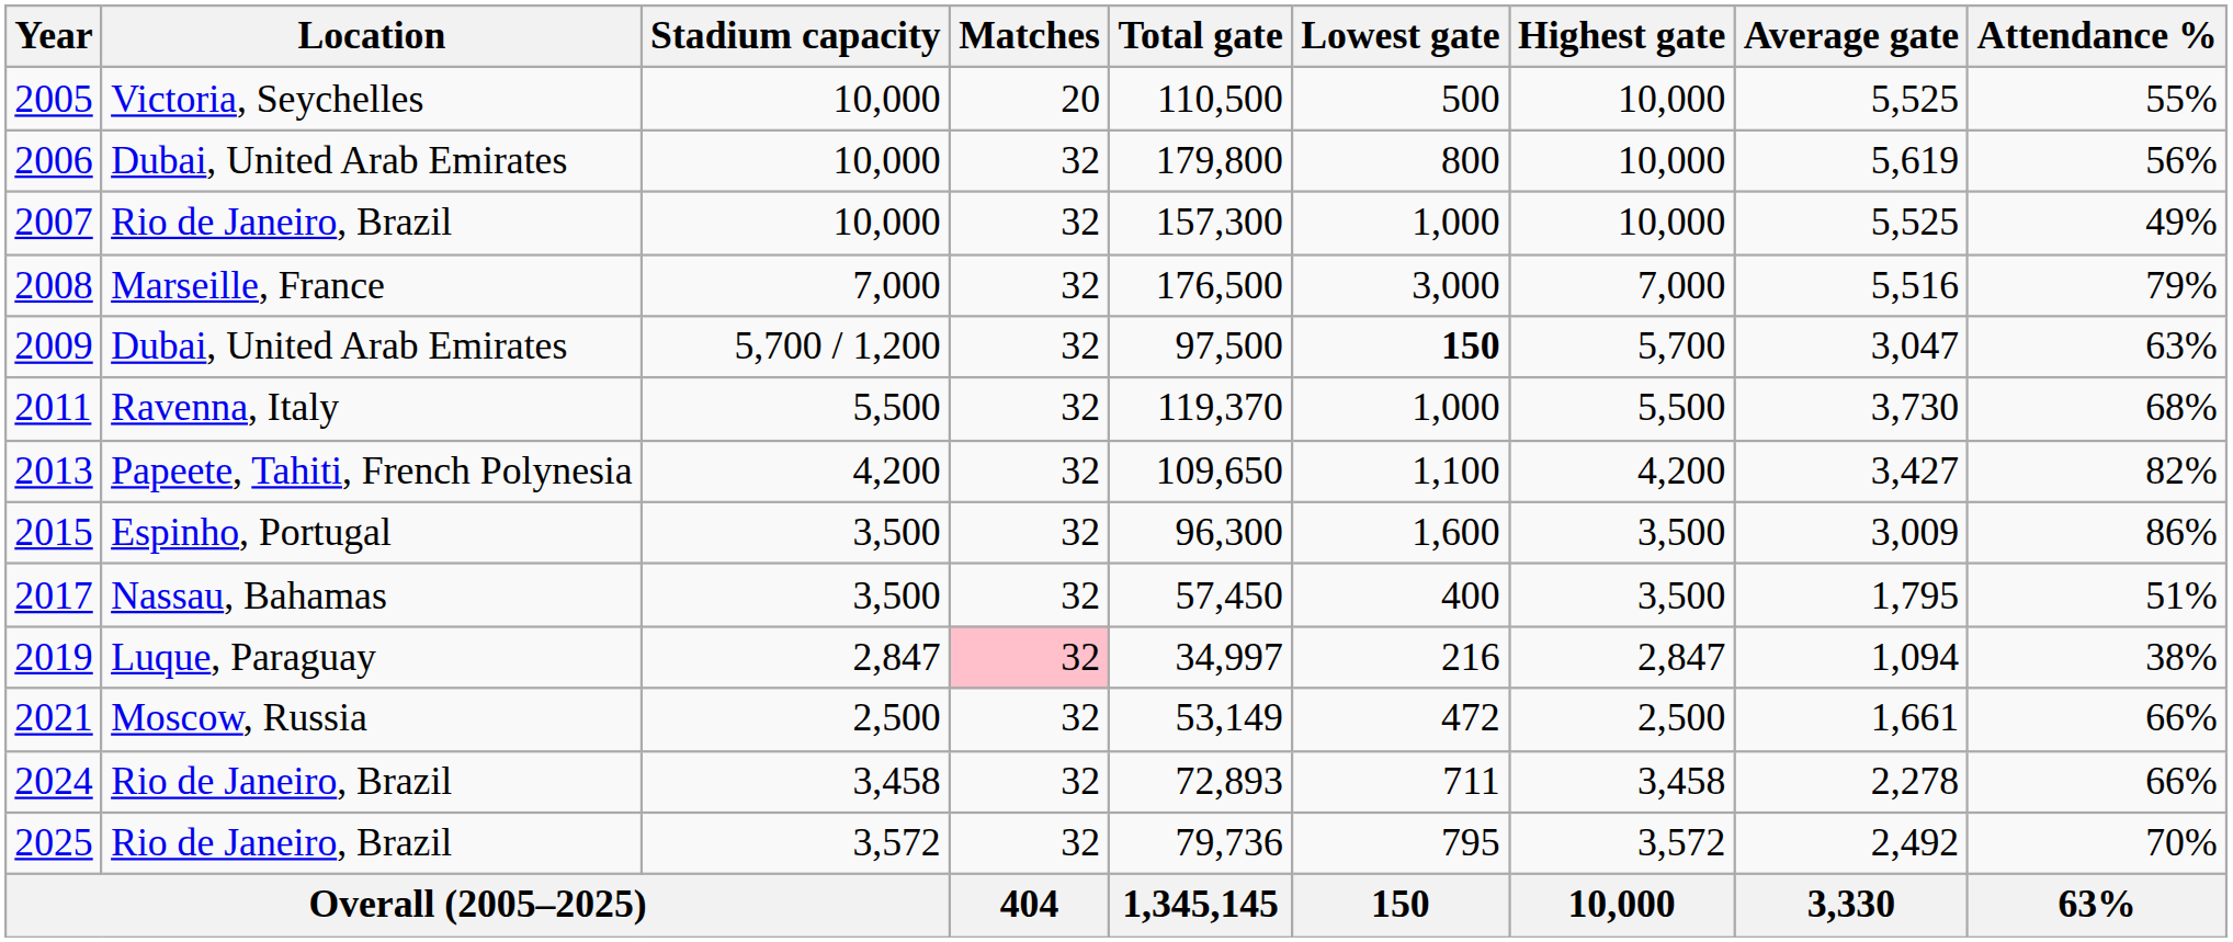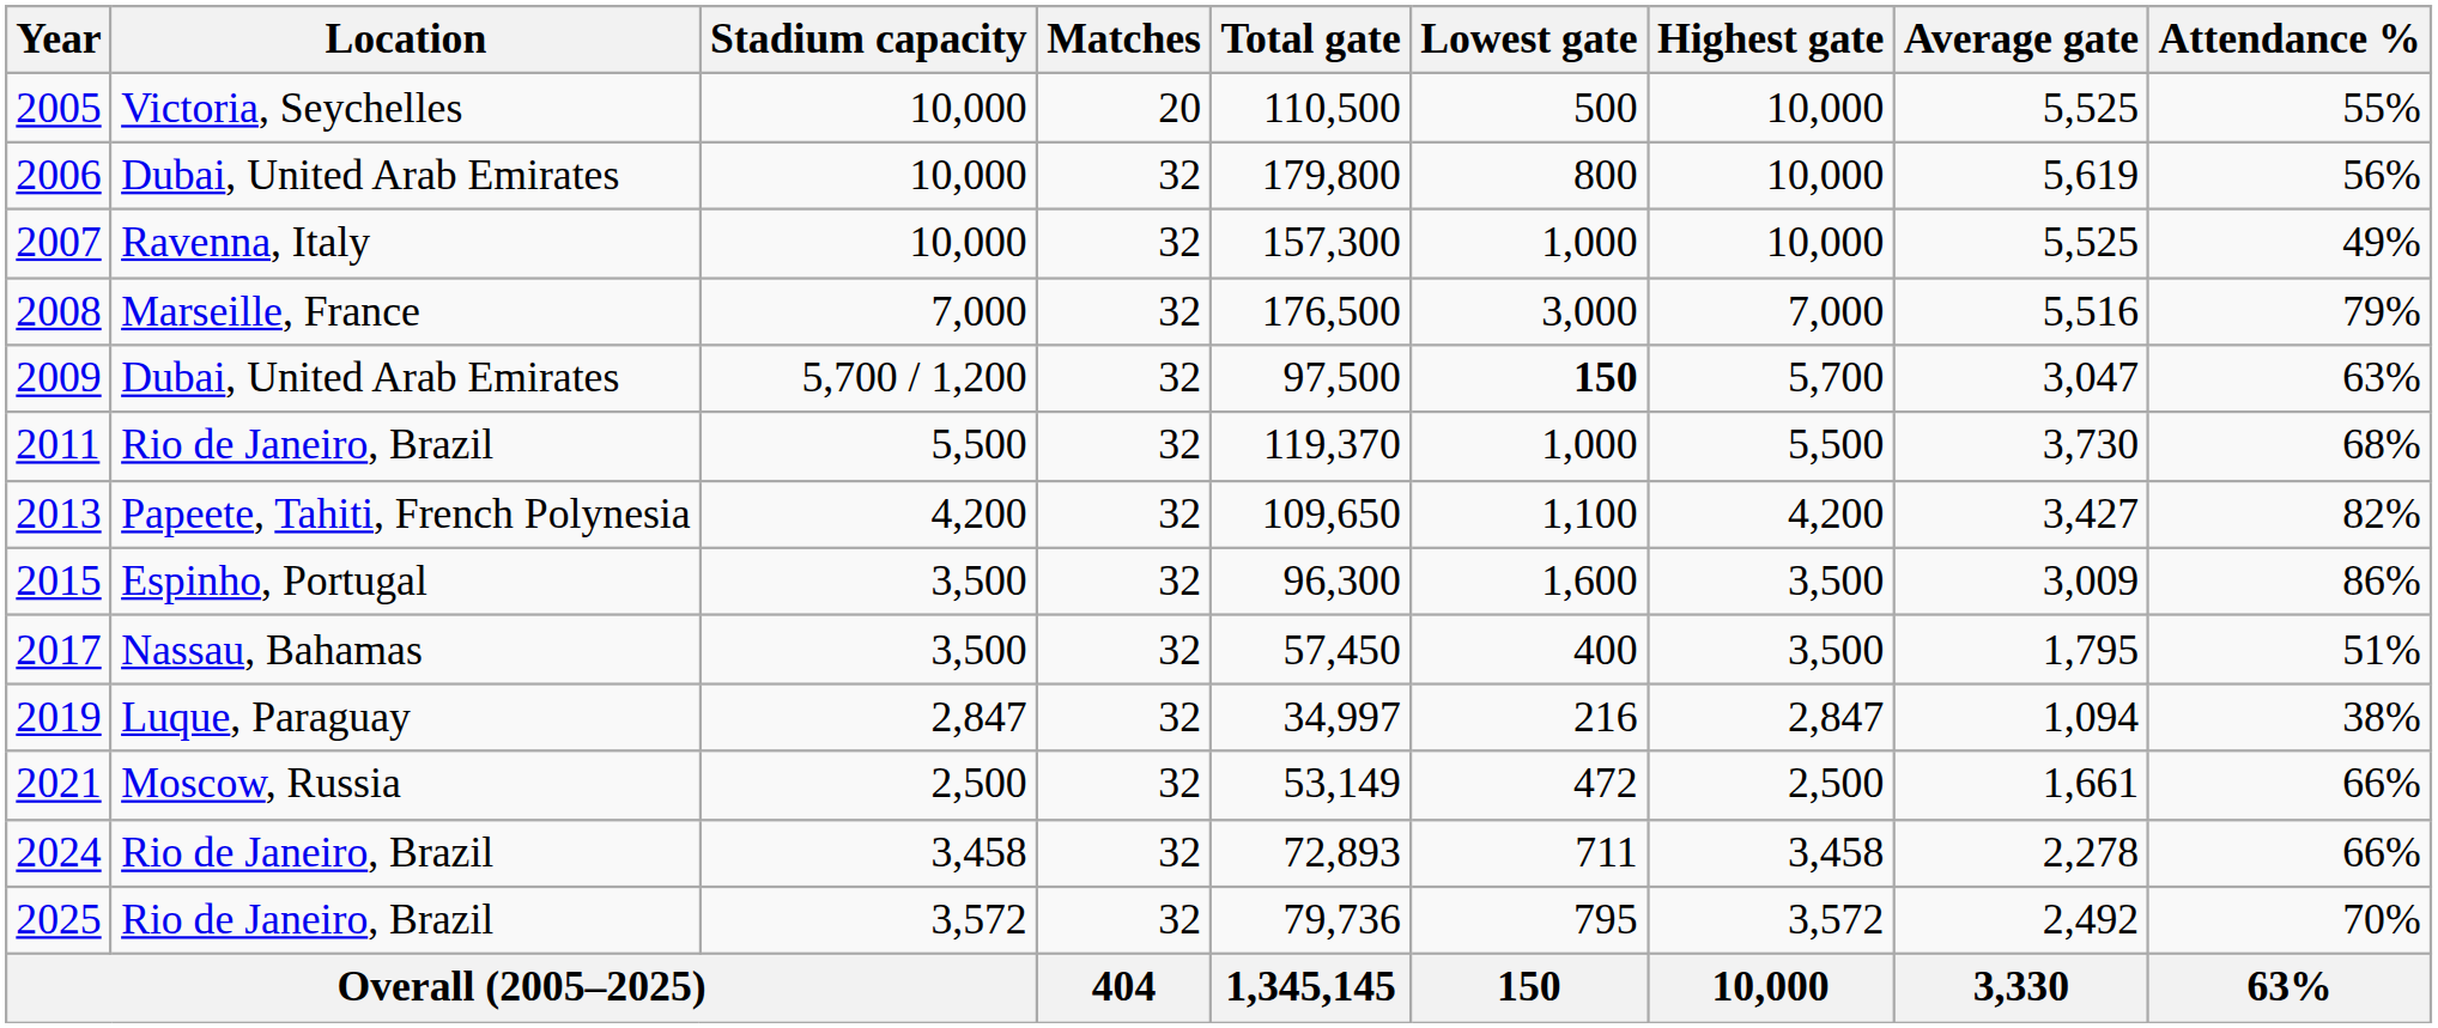2007 | Location: Rio de Janeiro, Brazil -> Ravenna, Italy
2011 | Location: Ravenna, Italy -> Rio de Janeiro, Brazil
2019 | Matches: pink background -> no background
